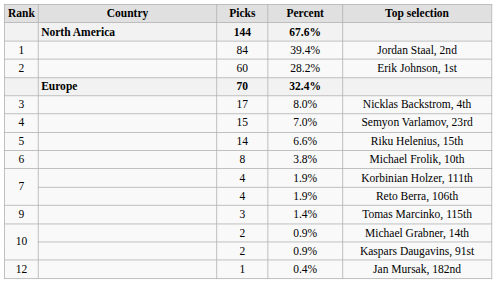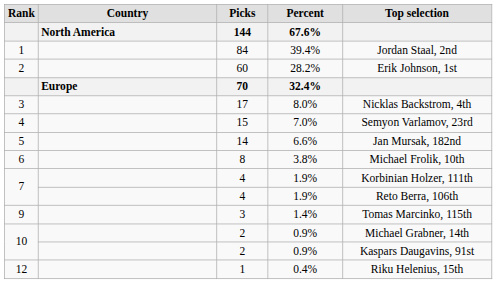5 | Top selection: Riku Helenius, 15th -> Jan Mursak, 182nd
12 | Top selection: Jan Mursak, 182nd -> Riku Helenius, 15th
